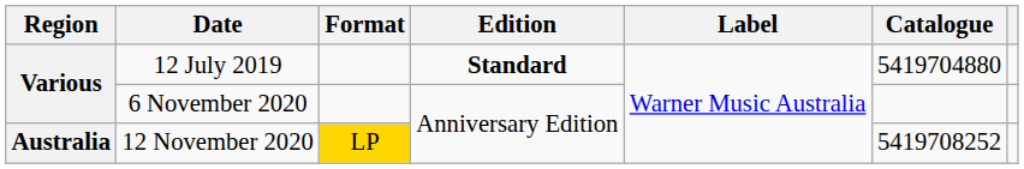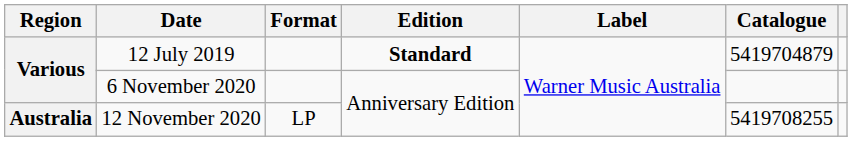12 July 2019 | Catalogue: 5419704880 -> 5419704879
12 November 2020 | Format: gold background -> no background
12 November 2020 | Catalogue: 5419708252 -> 5419708255
